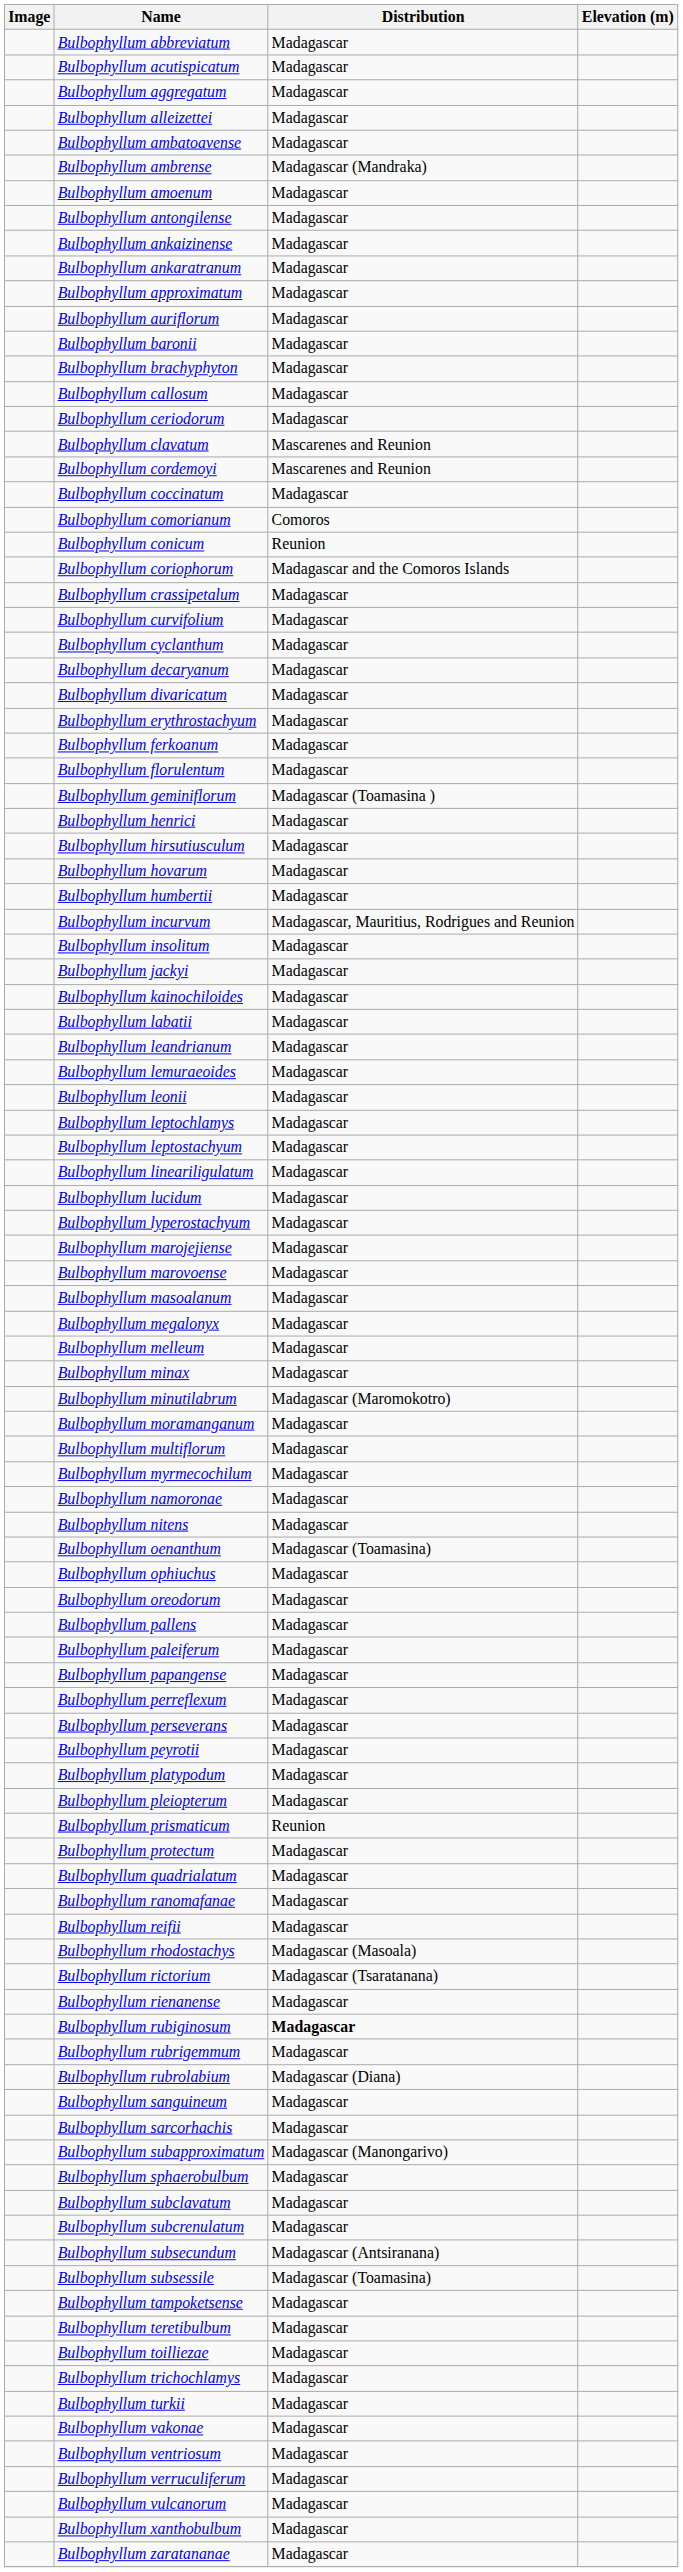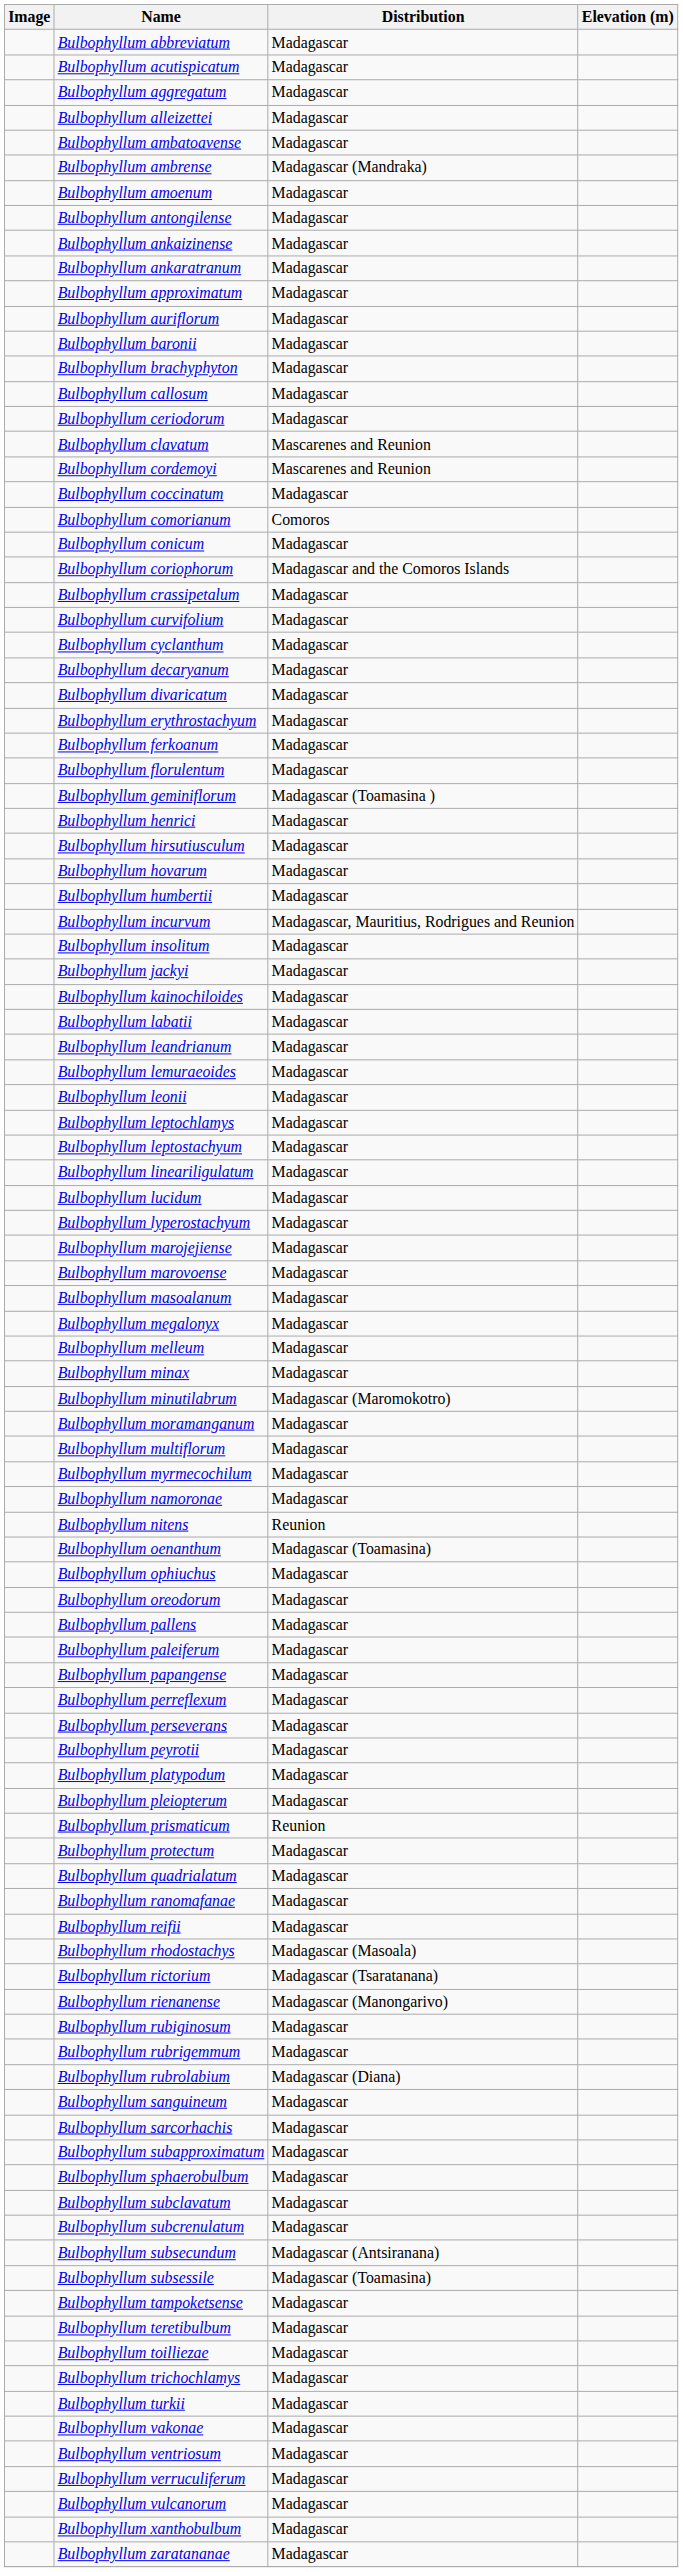Bulbophyllum conicum | Distribution: Reunion -> Madagascar
Bulbophyllum nitens | Distribution: Madagascar -> Reunion
Bulbophyllum rienanense | Distribution: Madagascar -> Madagascar (Manongarivo)
Bulbophyllum rubiginosum | Distribution: bold -> normal
Bulbophyllum subapproximatum | Distribution: Madagascar (Manongarivo) -> Madagascar
